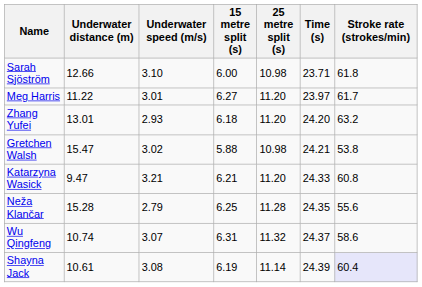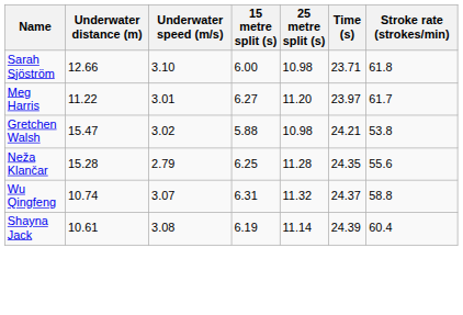- row: Zhang Yufei | 13.01 | 2.93 | 6.18 | 11.20 | 24.20 | 63.2
- row: Katarzyna Wasick | 9.47 | 3.21 | 6.21 | 11.20 | 24.33 | 60.8
Wu Qingfeng | Stroke rate (strokes/min): 58.6 -> 58.8
Shayna Jack | Stroke rate (strokes/min): lavender background -> no background
